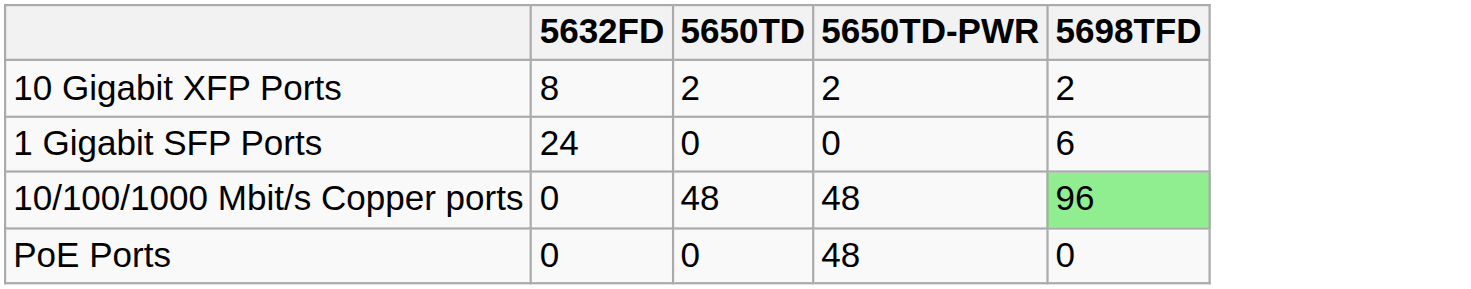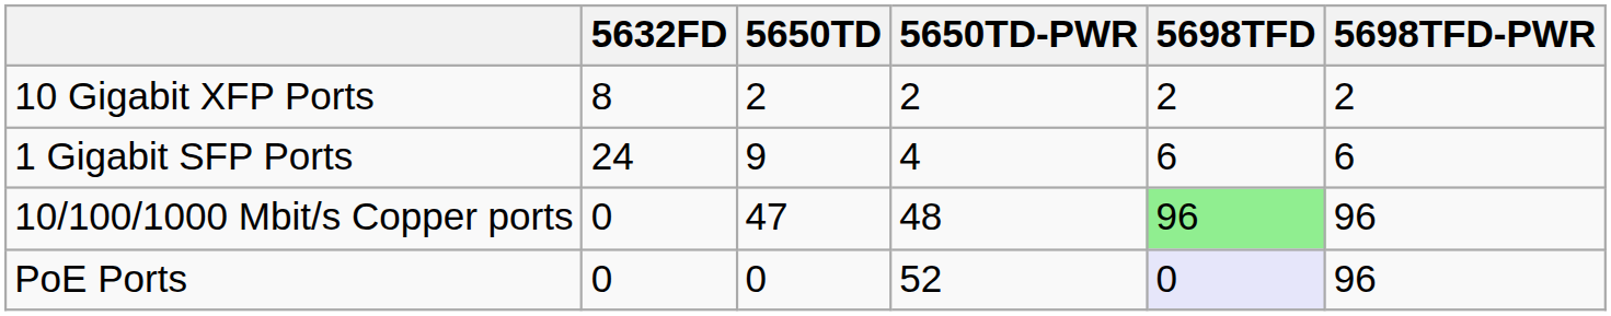+ column: 5698TFD-PWR | 2 | 6 | 96 | 96
1 Gigabit SFP Ports | 5650TD: 0 -> 9
1 Gigabit SFP Ports | 5650TD-PWR: 0 -> 4
10/100/1000 Mbit/s Copper ports | 5650TD: 48 -> 47
PoE Ports | 5650TD-PWR: 48 -> 52
PoE Ports | 5698TFD: no background -> lavender background
